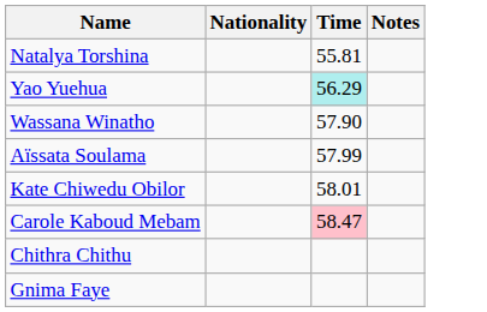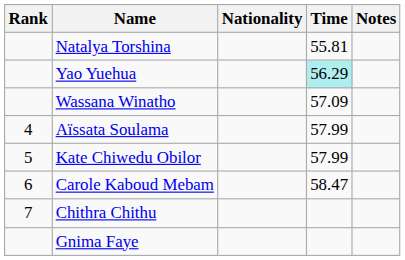+ column: Rank | 4 | 5 | 6 | 7
Wassana Winatho | Time: 57.90 -> 57.09
Kate Chiwedu Obilor | Time: 58.01 -> 57.99
Carole Kaboud Mebam | Time: pink background -> no background
